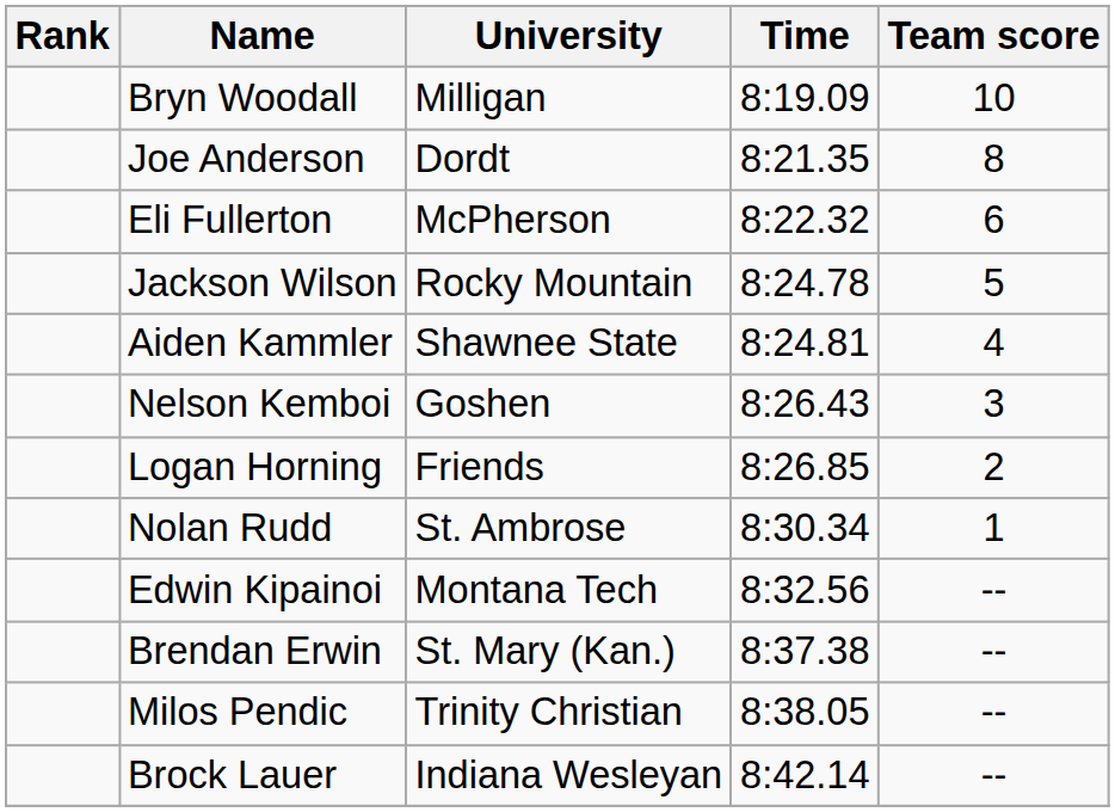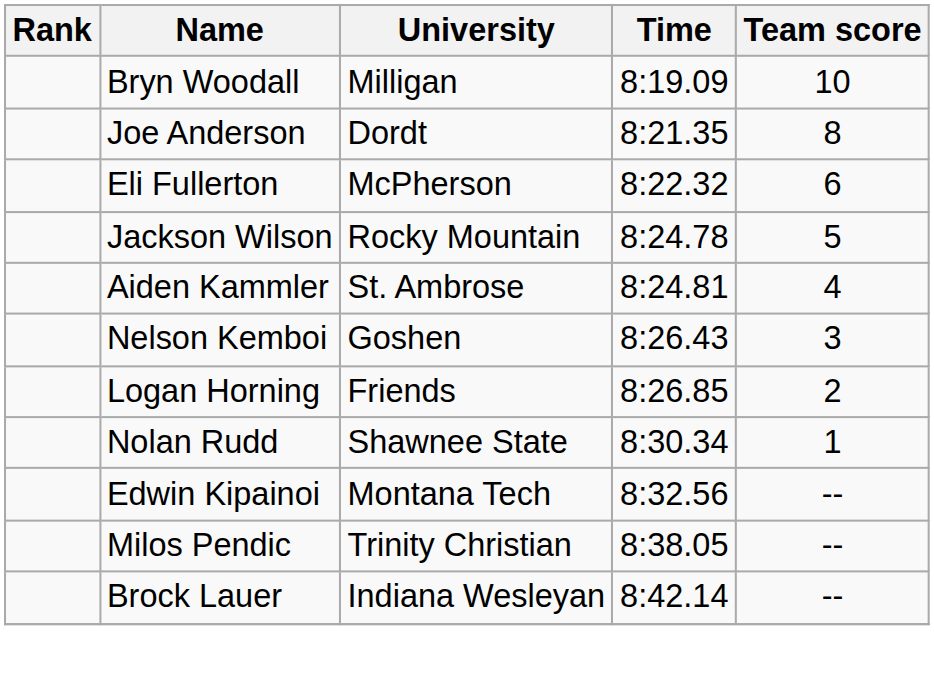Aiden Kammler | University: Shawnee State -> St. Ambrose
Nolan Rudd | University: St. Ambrose -> Shawnee State
- row: Brendan Erwin | St. Mary (Kan.) | 8:37.38 | --
